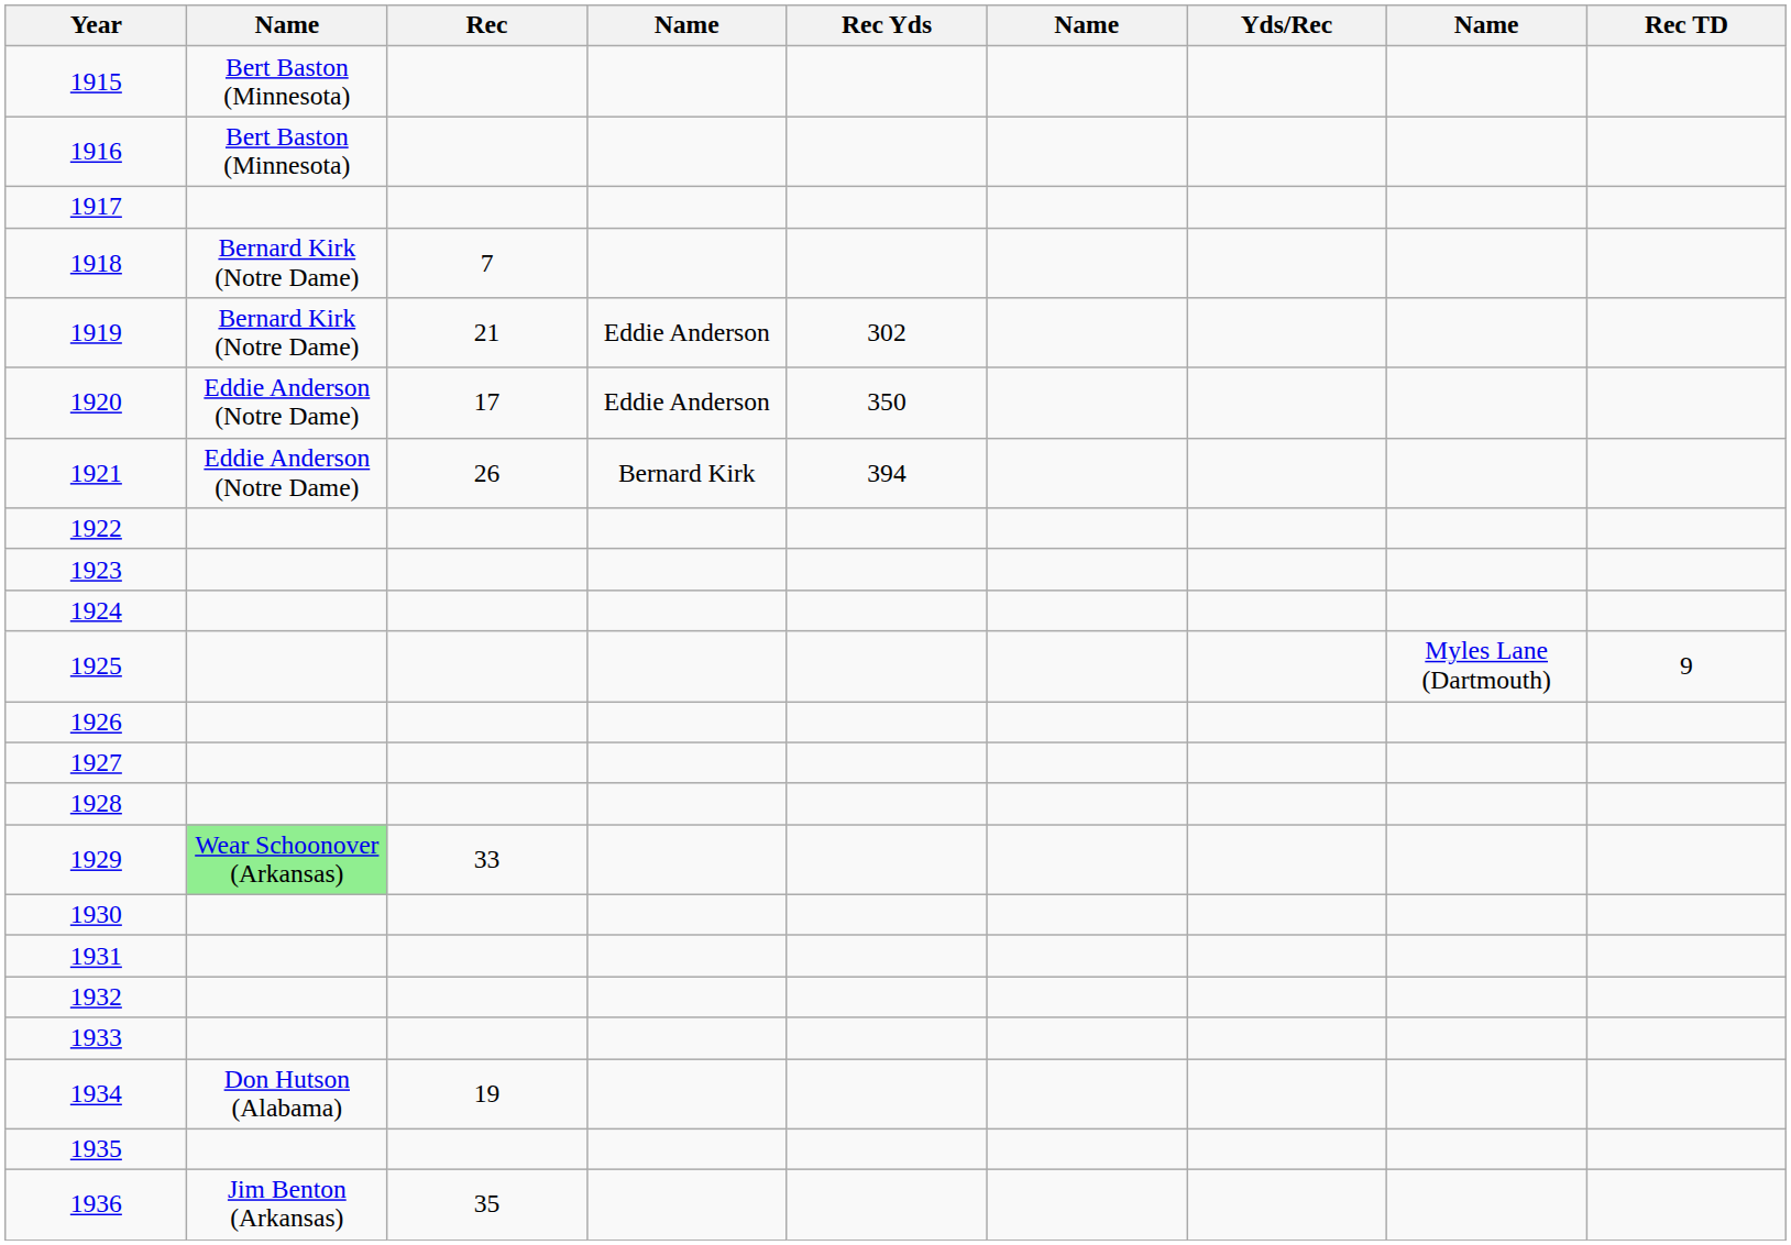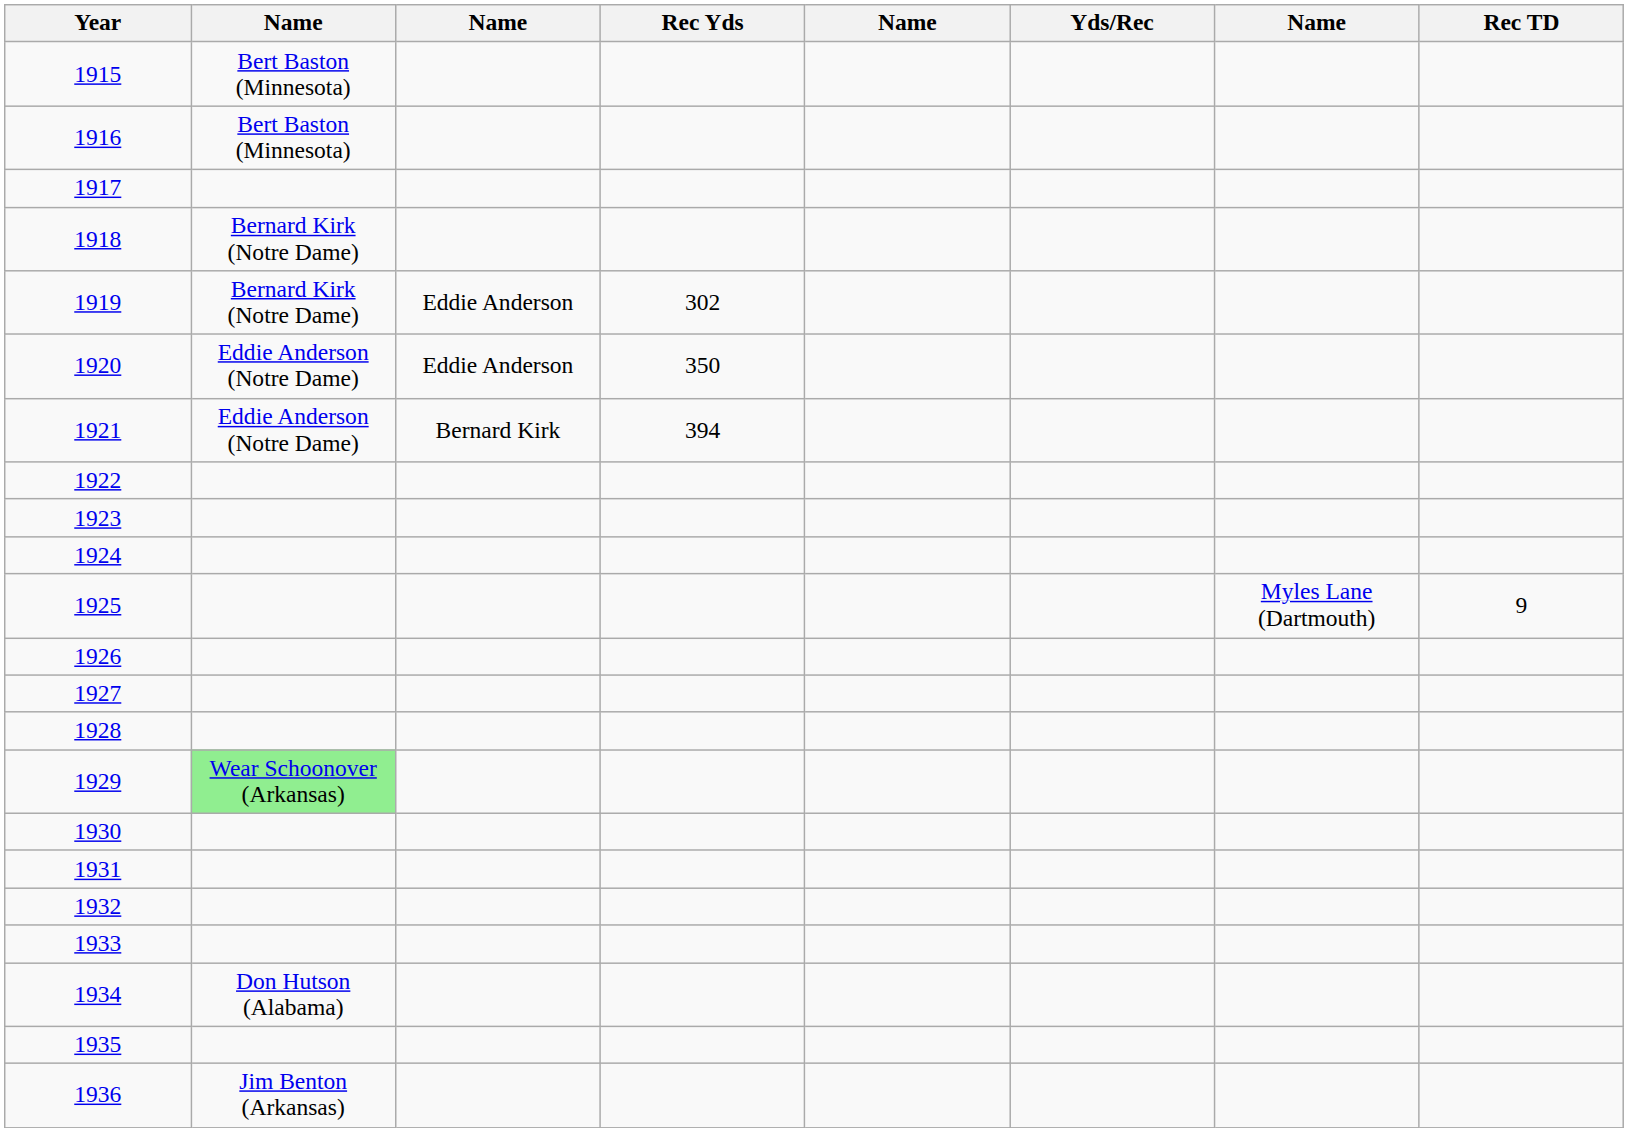- column: Rec | 7 | 21 | 17 | 26 | 33 | 19 | 35
